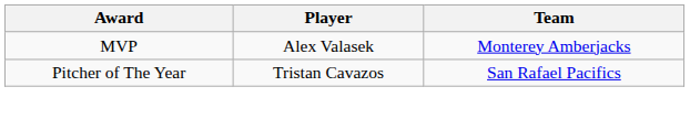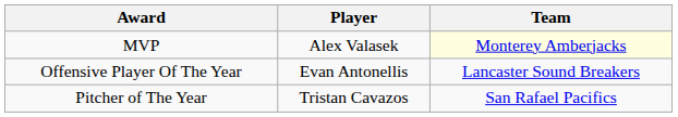MVP | Team: no background -> lightyellow background
+ row: Offensive Player Of The Year | Evan Antonellis | Lancaster Sound Breakers
